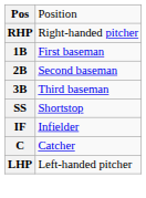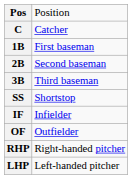rows swapped: C <-> RHP
+ row: OF | Outfielder
